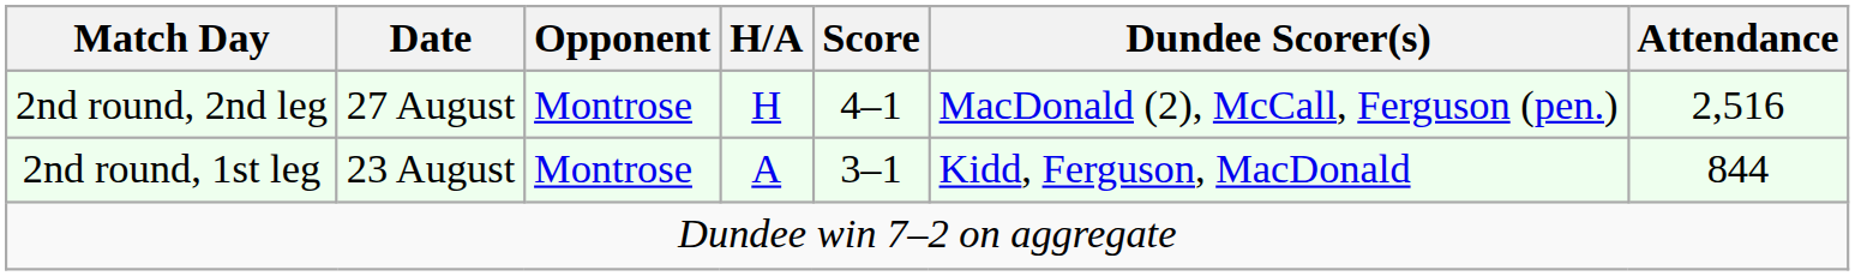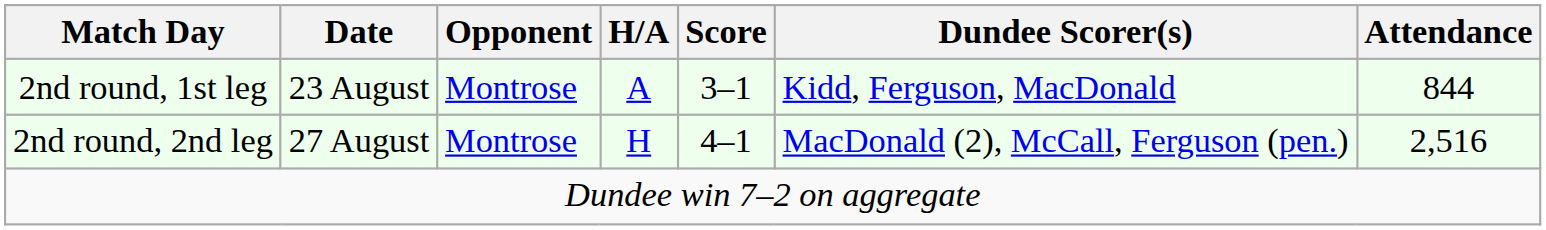rows swapped: 2nd round, 1st leg <-> 2nd round, 2nd leg
